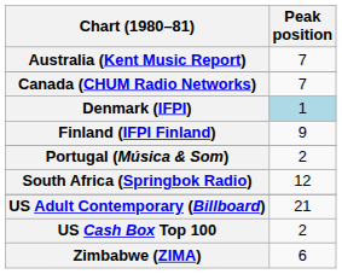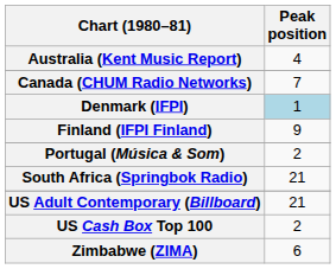Australia (Kent Music Report) | Peak position: 7 -> 4
South Africa (Springbok Radio) | Peak position: 12 -> 21
